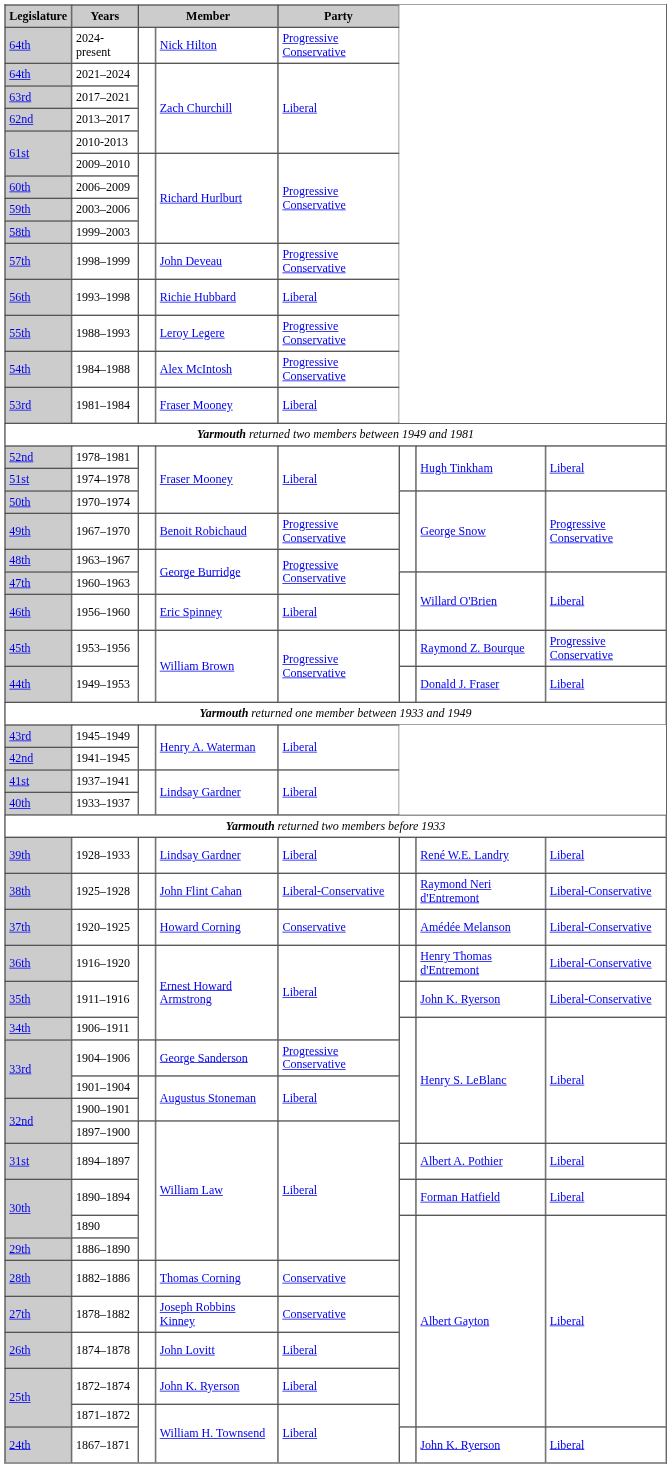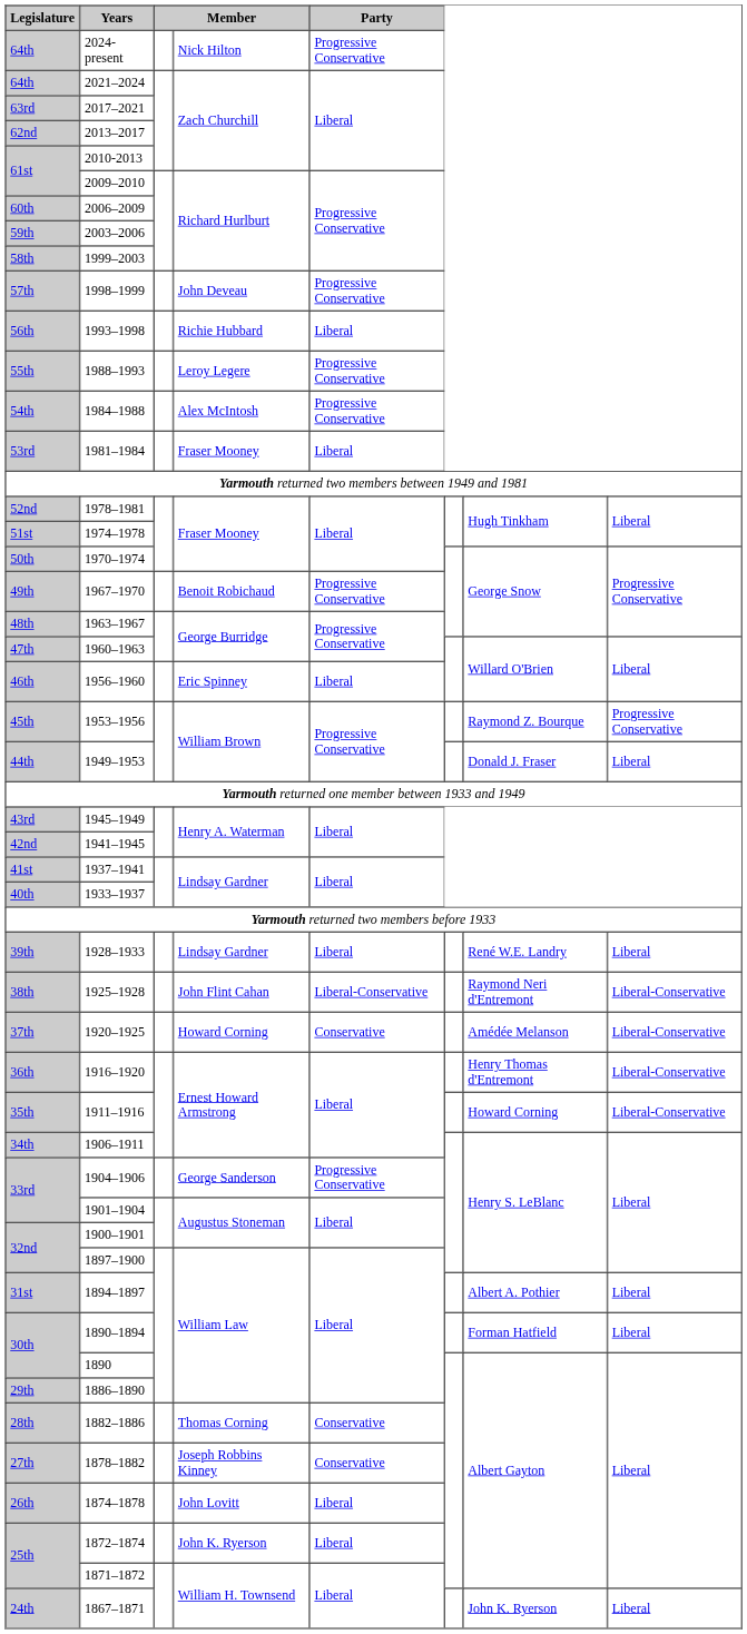1911–1916 | column 7: John K. Ryerson -> Howard Corning
